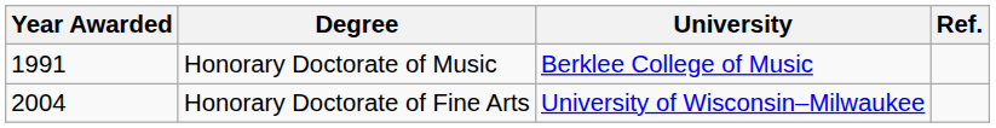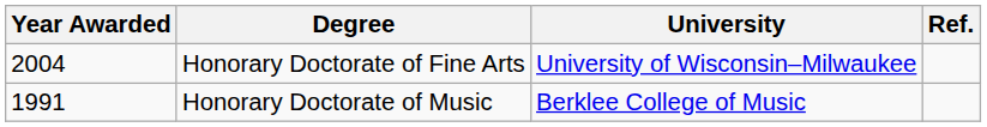rows swapped: Honorary Doctorate of Music <-> Honorary Doctorate of Fine Arts
